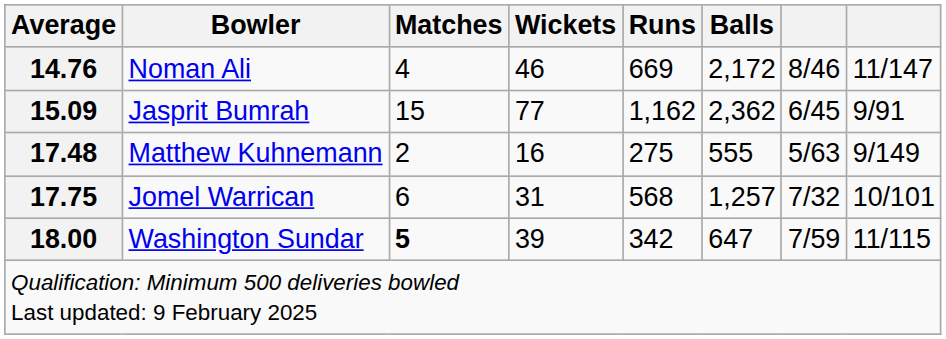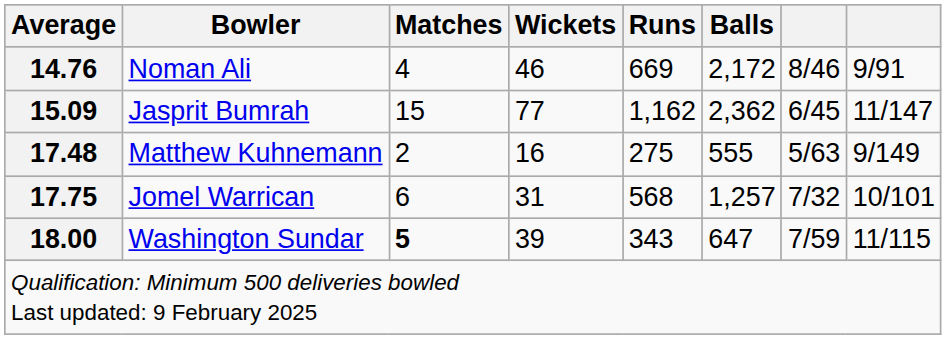Noman Ali | column 8: 11/147 -> 9/91
Jasprit Bumrah | column 8: 9/91 -> 11/147
Washington Sundar | Runs: 342 -> 343
